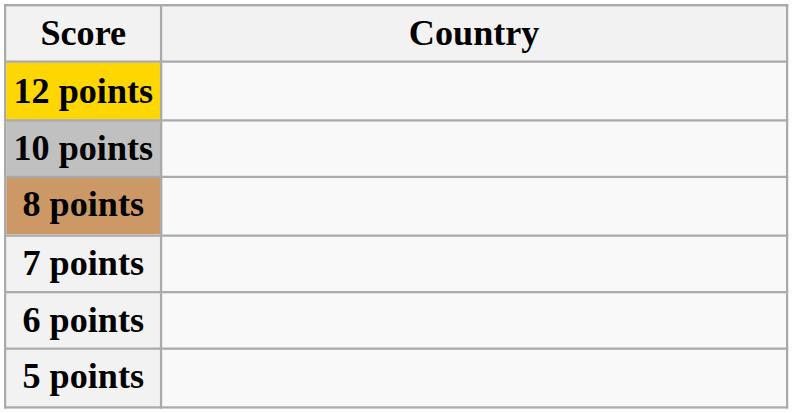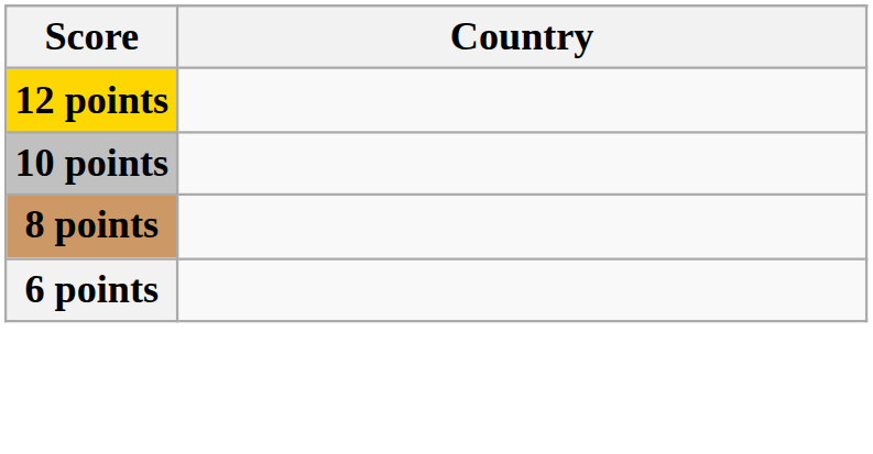- row: 7 points
- row: 5 points
